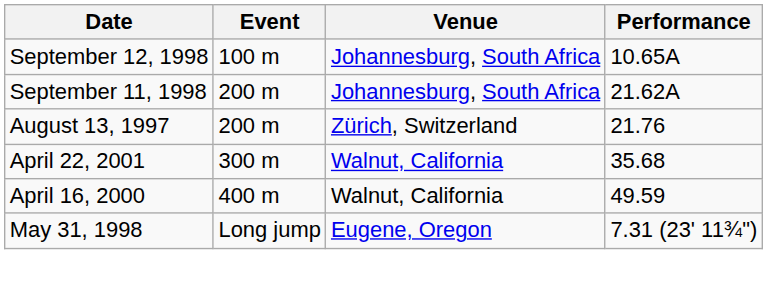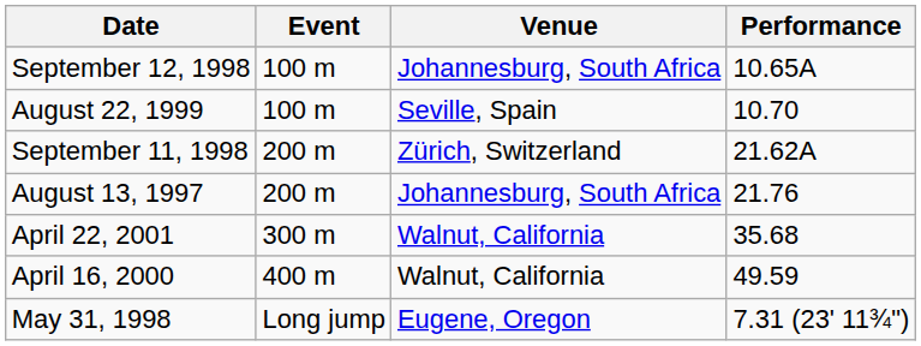+ row: August 22, 1999 | 100 m | Seville, Spain | 10.70
September 11, 1998 | Venue: Johannesburg, South Africa -> Zürich, Switzerland
August 13, 1997 | Venue: Zürich, Switzerland -> Johannesburg, South Africa
